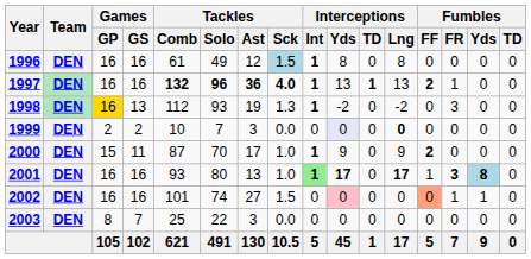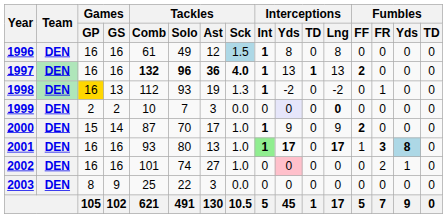1997 | Fumbles / FR: 1 -> 0
1998 | Fumbles / FR: 3 -> 1
2000 | Games / GS: 11 -> 14
2002 | Tackles / Sck: 1.5 -> 1.0
2002 | Fumbles / FF: lightsalmon background -> no background
2002 | Fumbles / FR: 1 -> 2
2003 | Games / GS: 7 -> 9
